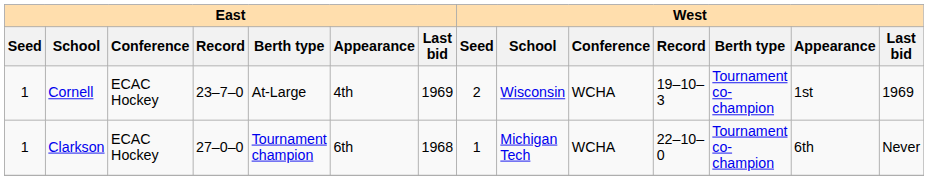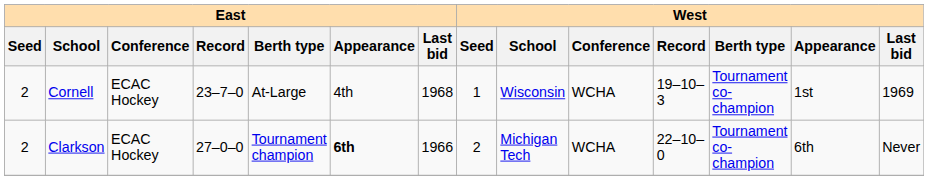Cornell | East / Seed: 1 -> 2
Cornell | East / Last bid: 1969 -> 1968
Cornell | West / Seed: 2 -> 1
Clarkson | East / Seed: 1 -> 2
Clarkson | East / Appearance: normal -> bold
Clarkson | East / Last bid: 1968 -> 1966
Clarkson | West / Seed: 1 -> 2
